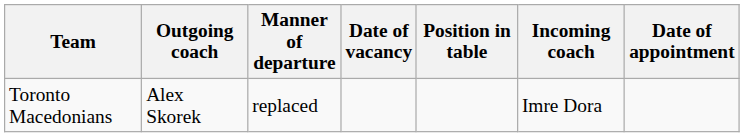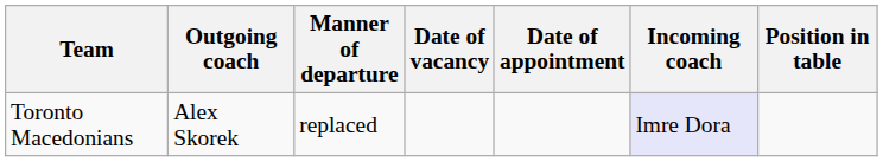columns swapped: Position in table <-> Date of appointment
Toronto Macedonians | Incoming coach: no background -> lavender background
